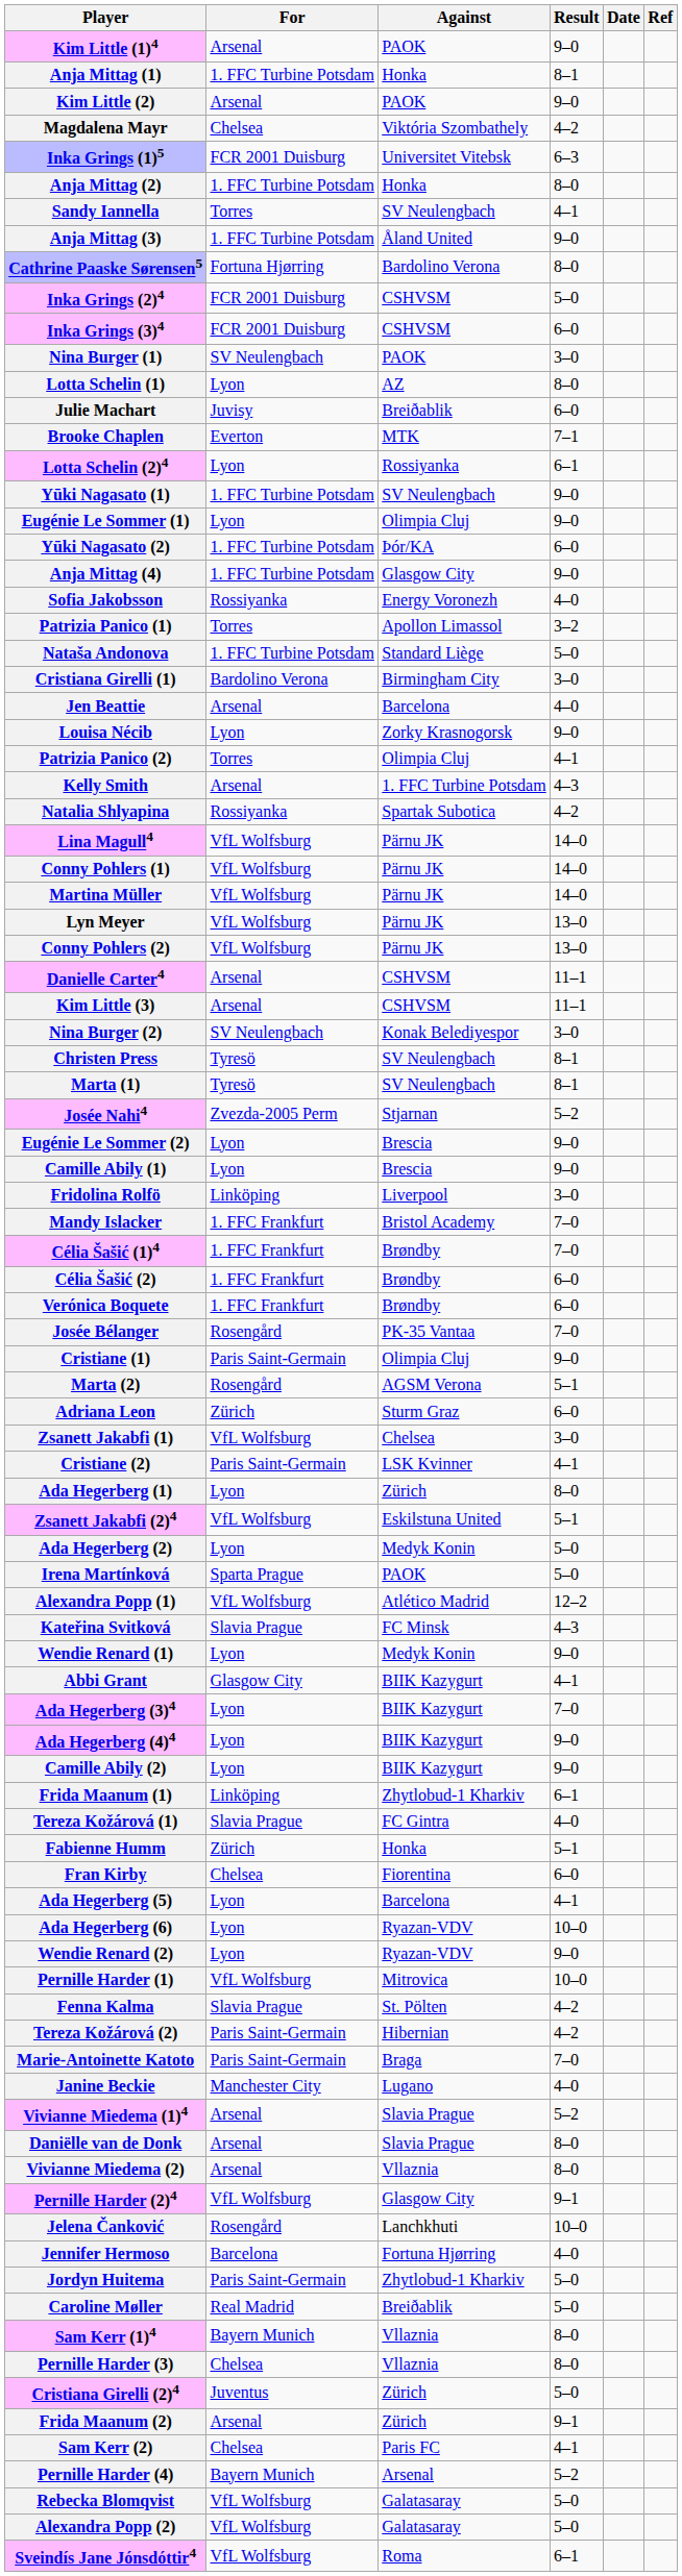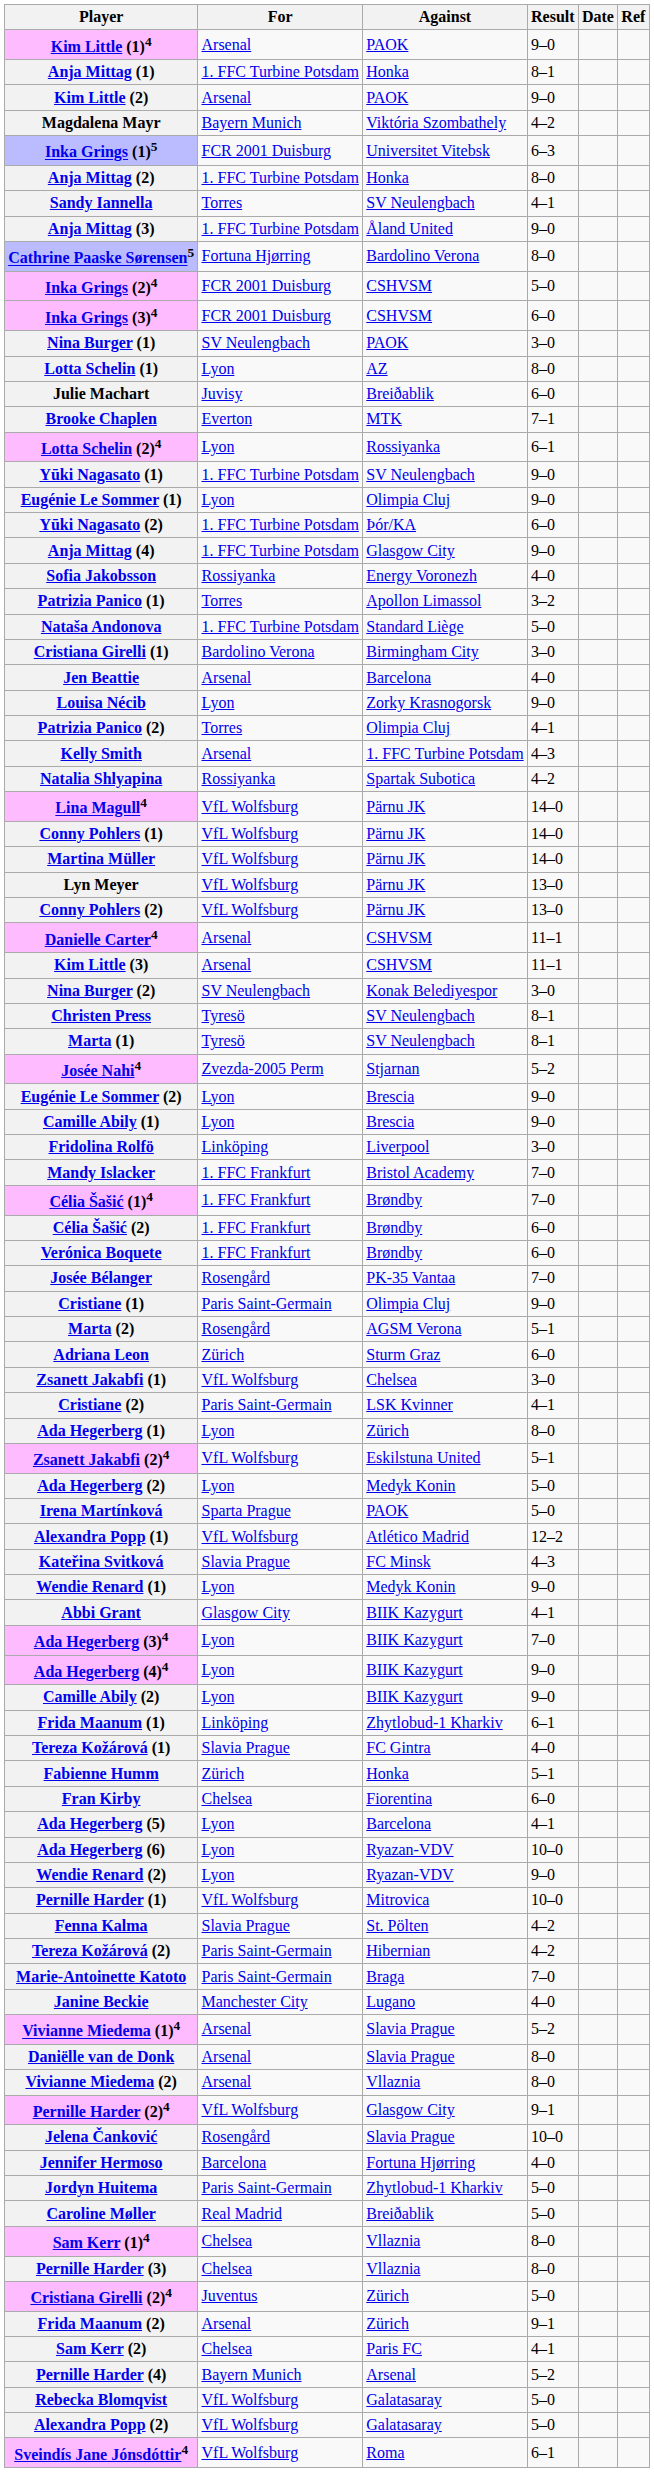Magdalena Mayr | For: Chelsea -> Bayern Munich
Jelena Čanković | Against: Lanchkhuti -> Slavia Prague
Sam Kerr (1)4 | For: Bayern Munich -> Chelsea
